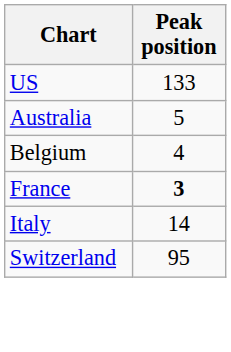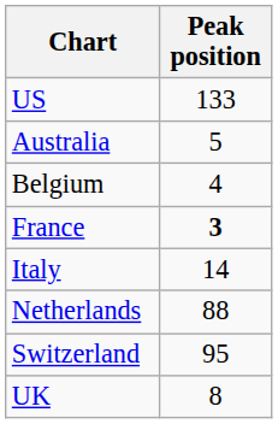+ row: Netherlands | 88
+ row: UK | 8
